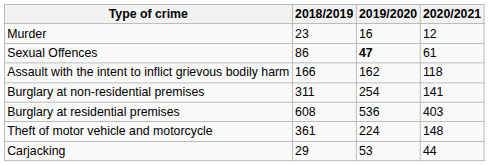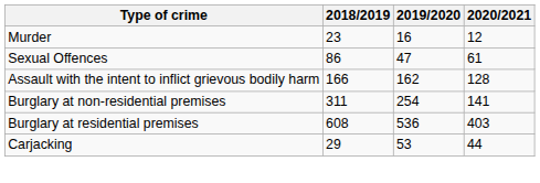Sexual Offences | 2019/2020: bold -> normal
Assault with the intent to inflict grievous bodily harm | 2020/2021: 118 -> 128
- row: Theft of motor vehicle and motorcycle | 361 | 224 | 148
